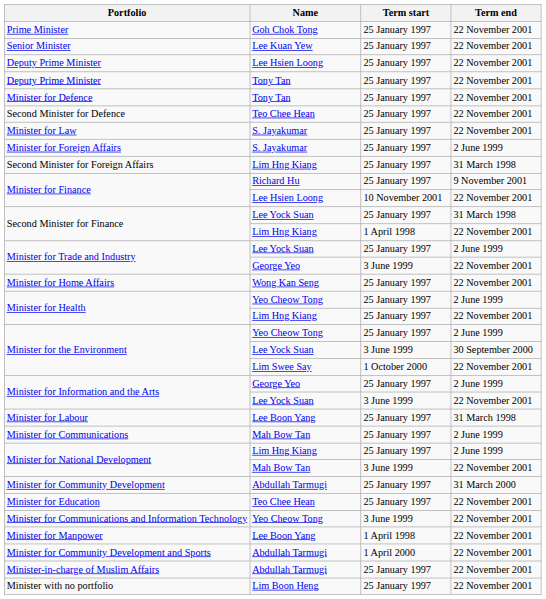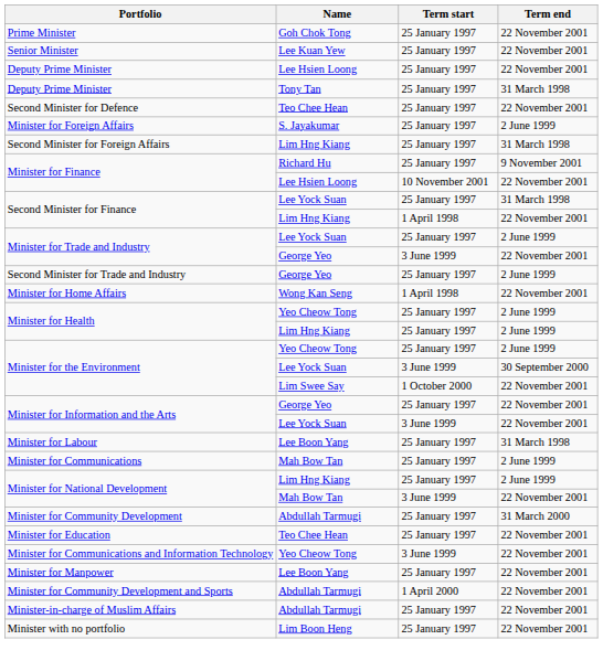Deputy Prime Minister / Tony Tan | Term end: 22 November 2001 -> 31 March 1998
- row: Minister for Defence | Tony Tan | 25 January 1997 | 22 November 2001
- row: Minister for Law | S. Jayakumar | 25 January 1997 | 22 November 2001
+ row: Second Minister for Trade and Industry | George Yeo | 25 January 1997 | 2 June 1999
Minister for Home Affairs | Term start: 25 January 1997 -> 1 April 1998
Minister for Health / Lim Hng Kiang | Term end: 22 November 2001 -> 2 June 1999
Minister for Information and the Arts / George Yeo | Term end: 2 June 1999 -> 22 November 2001
Minister for Manpower | Term start: 1 April 1998 -> 25 January 1997
